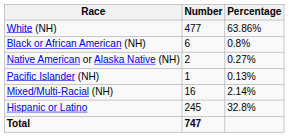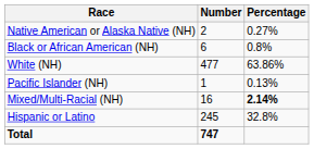rows swapped: White (NH) <-> Native American or Alaska Native (NH)
Mixed/Multi-Racial (NH) | Percentage: normal -> bold
